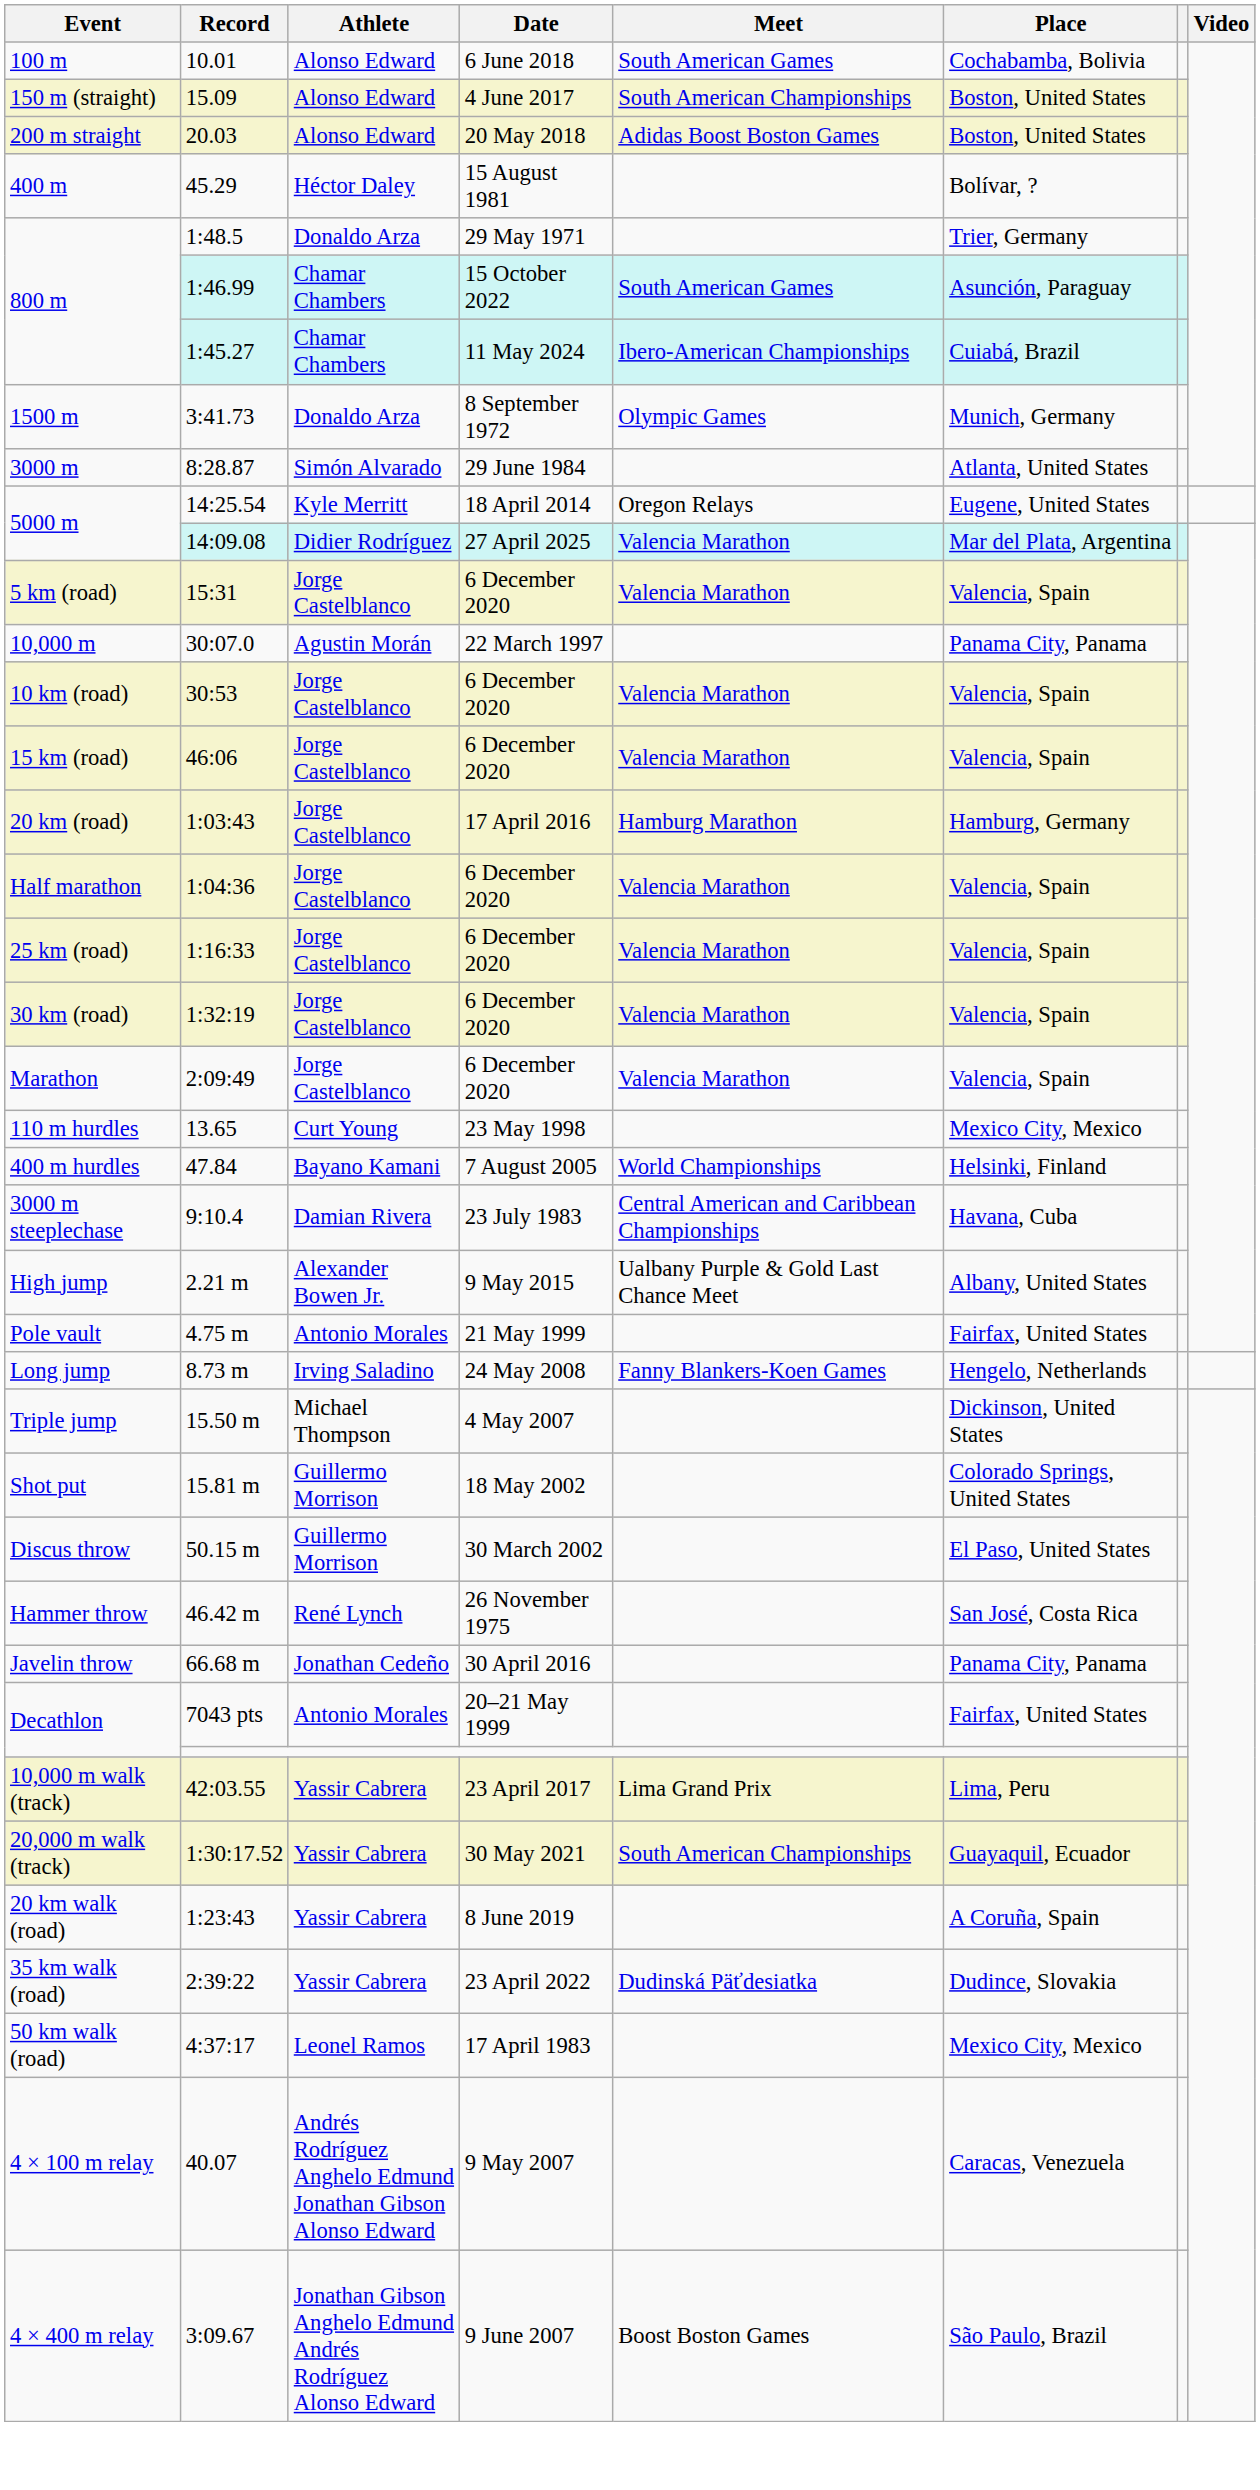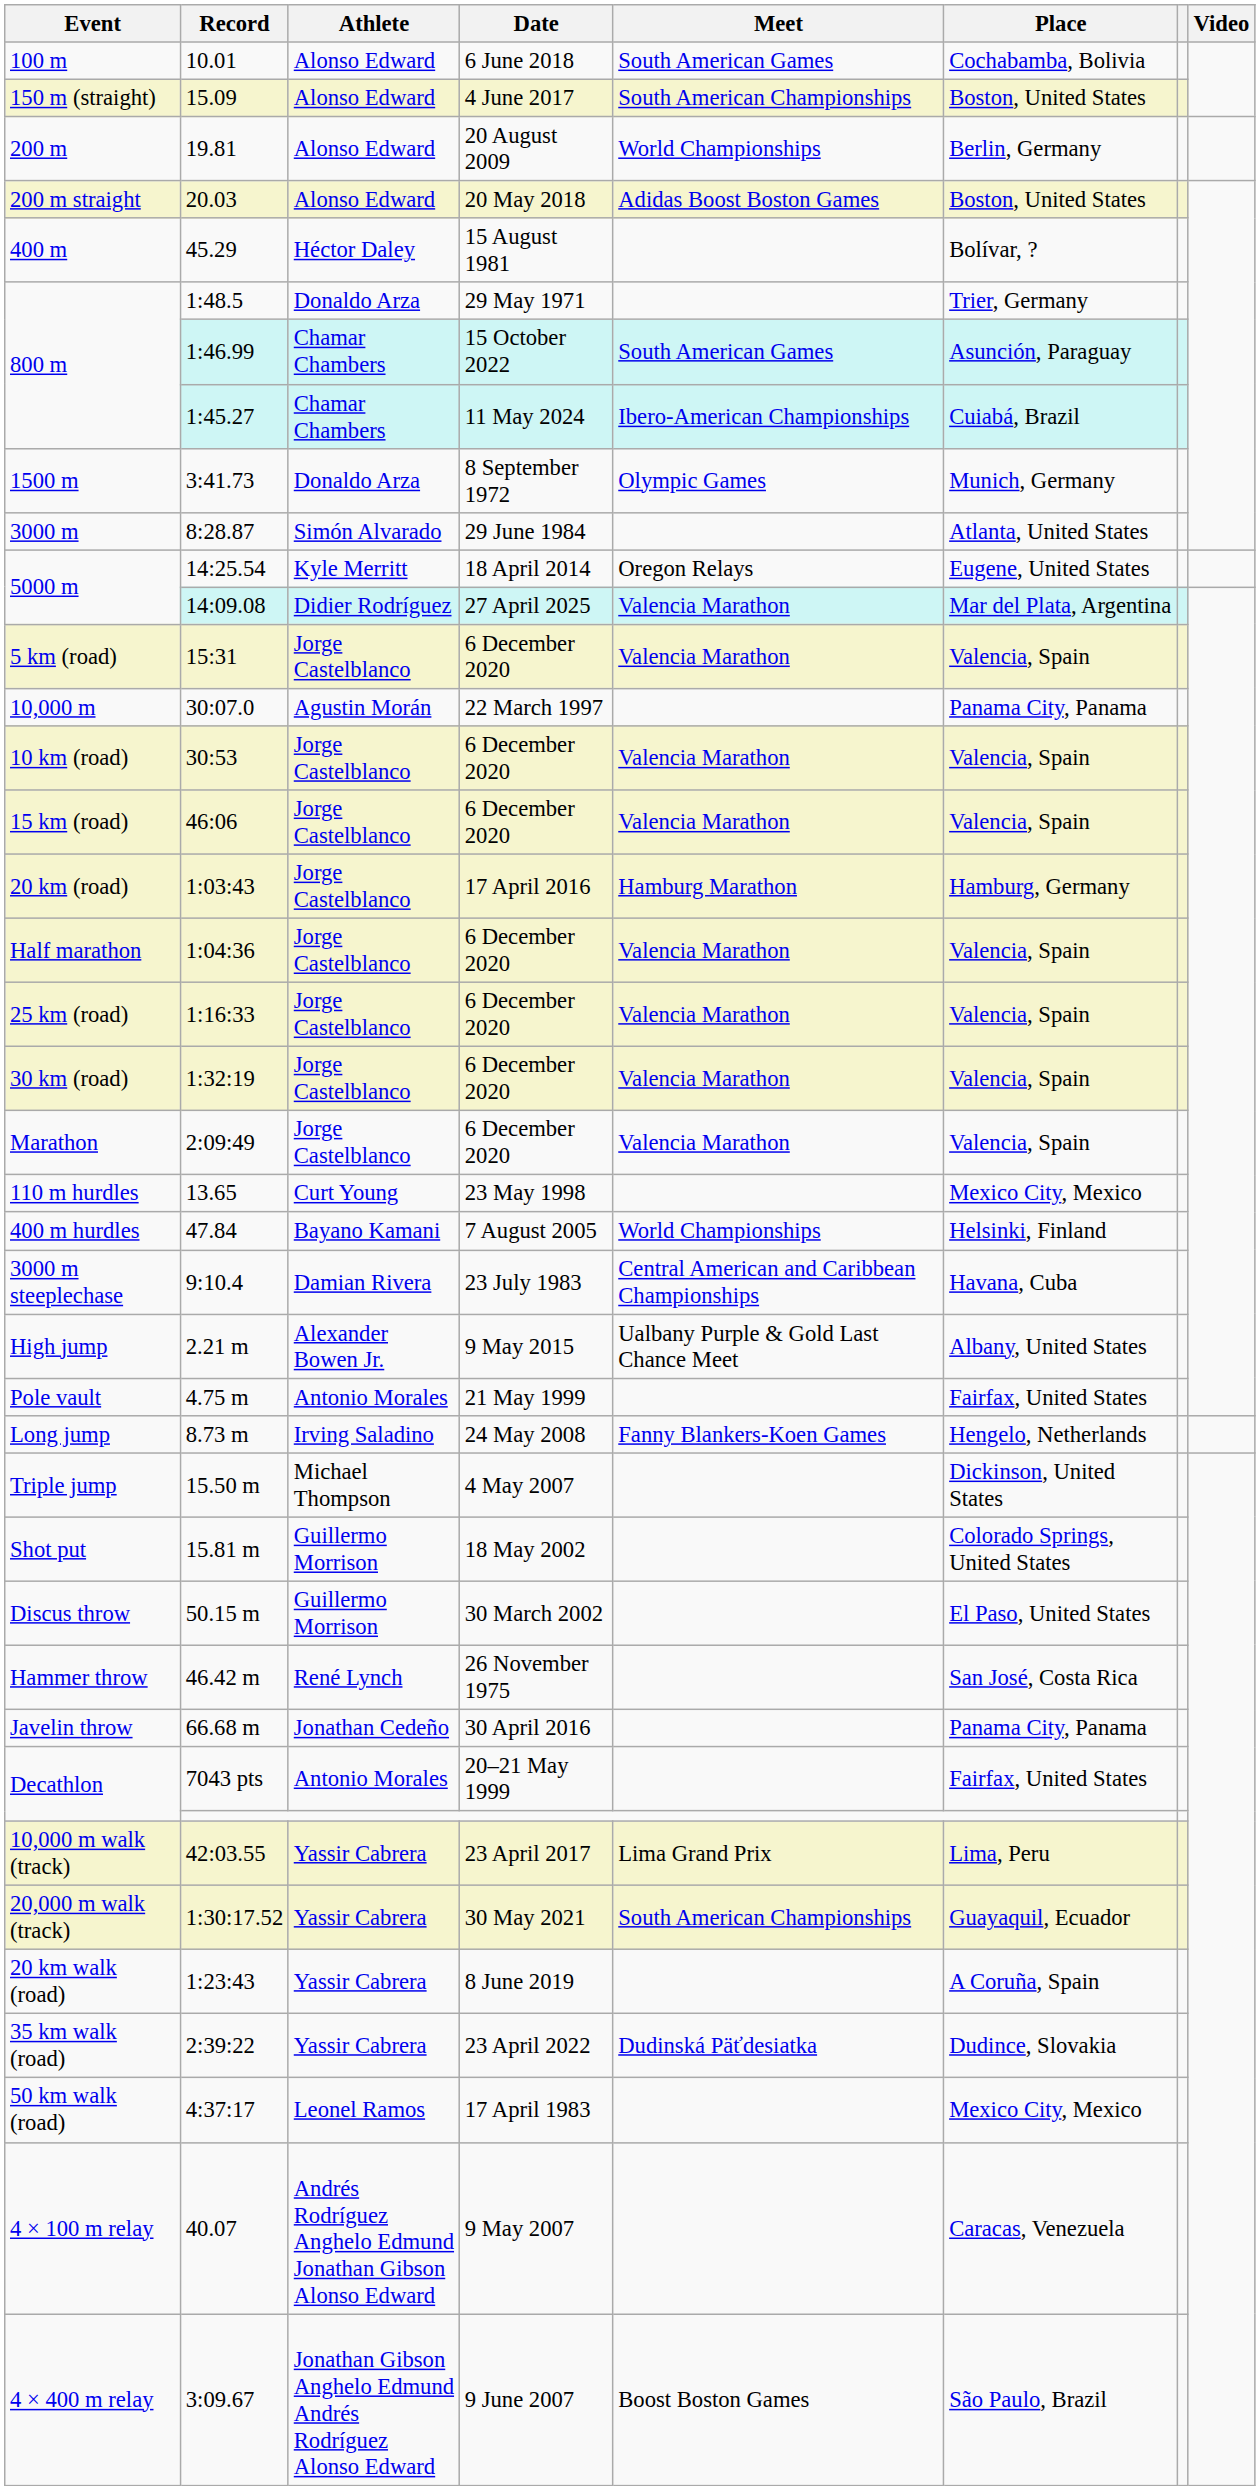+ row: 200 m | 19.81 | Alonso Edward | 20 August 2009 | World Championships | Berlin, Germany
